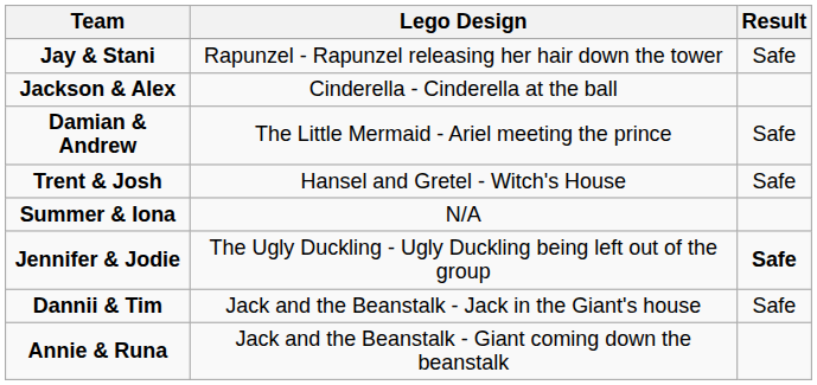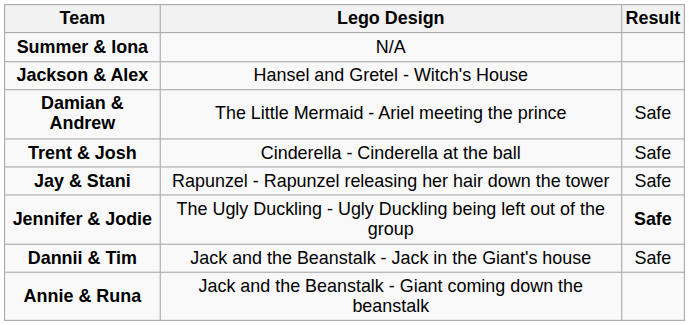rows swapped: Summer & Iona <-> Jay & Stani
Jackson & Alex | Lego Design: Cinderella - Cinderella at the ball -> Hansel and Gretel - Witch's House
Trent & Josh | Lego Design: Hansel and Gretel - Witch's House -> Cinderella - Cinderella at the ball
